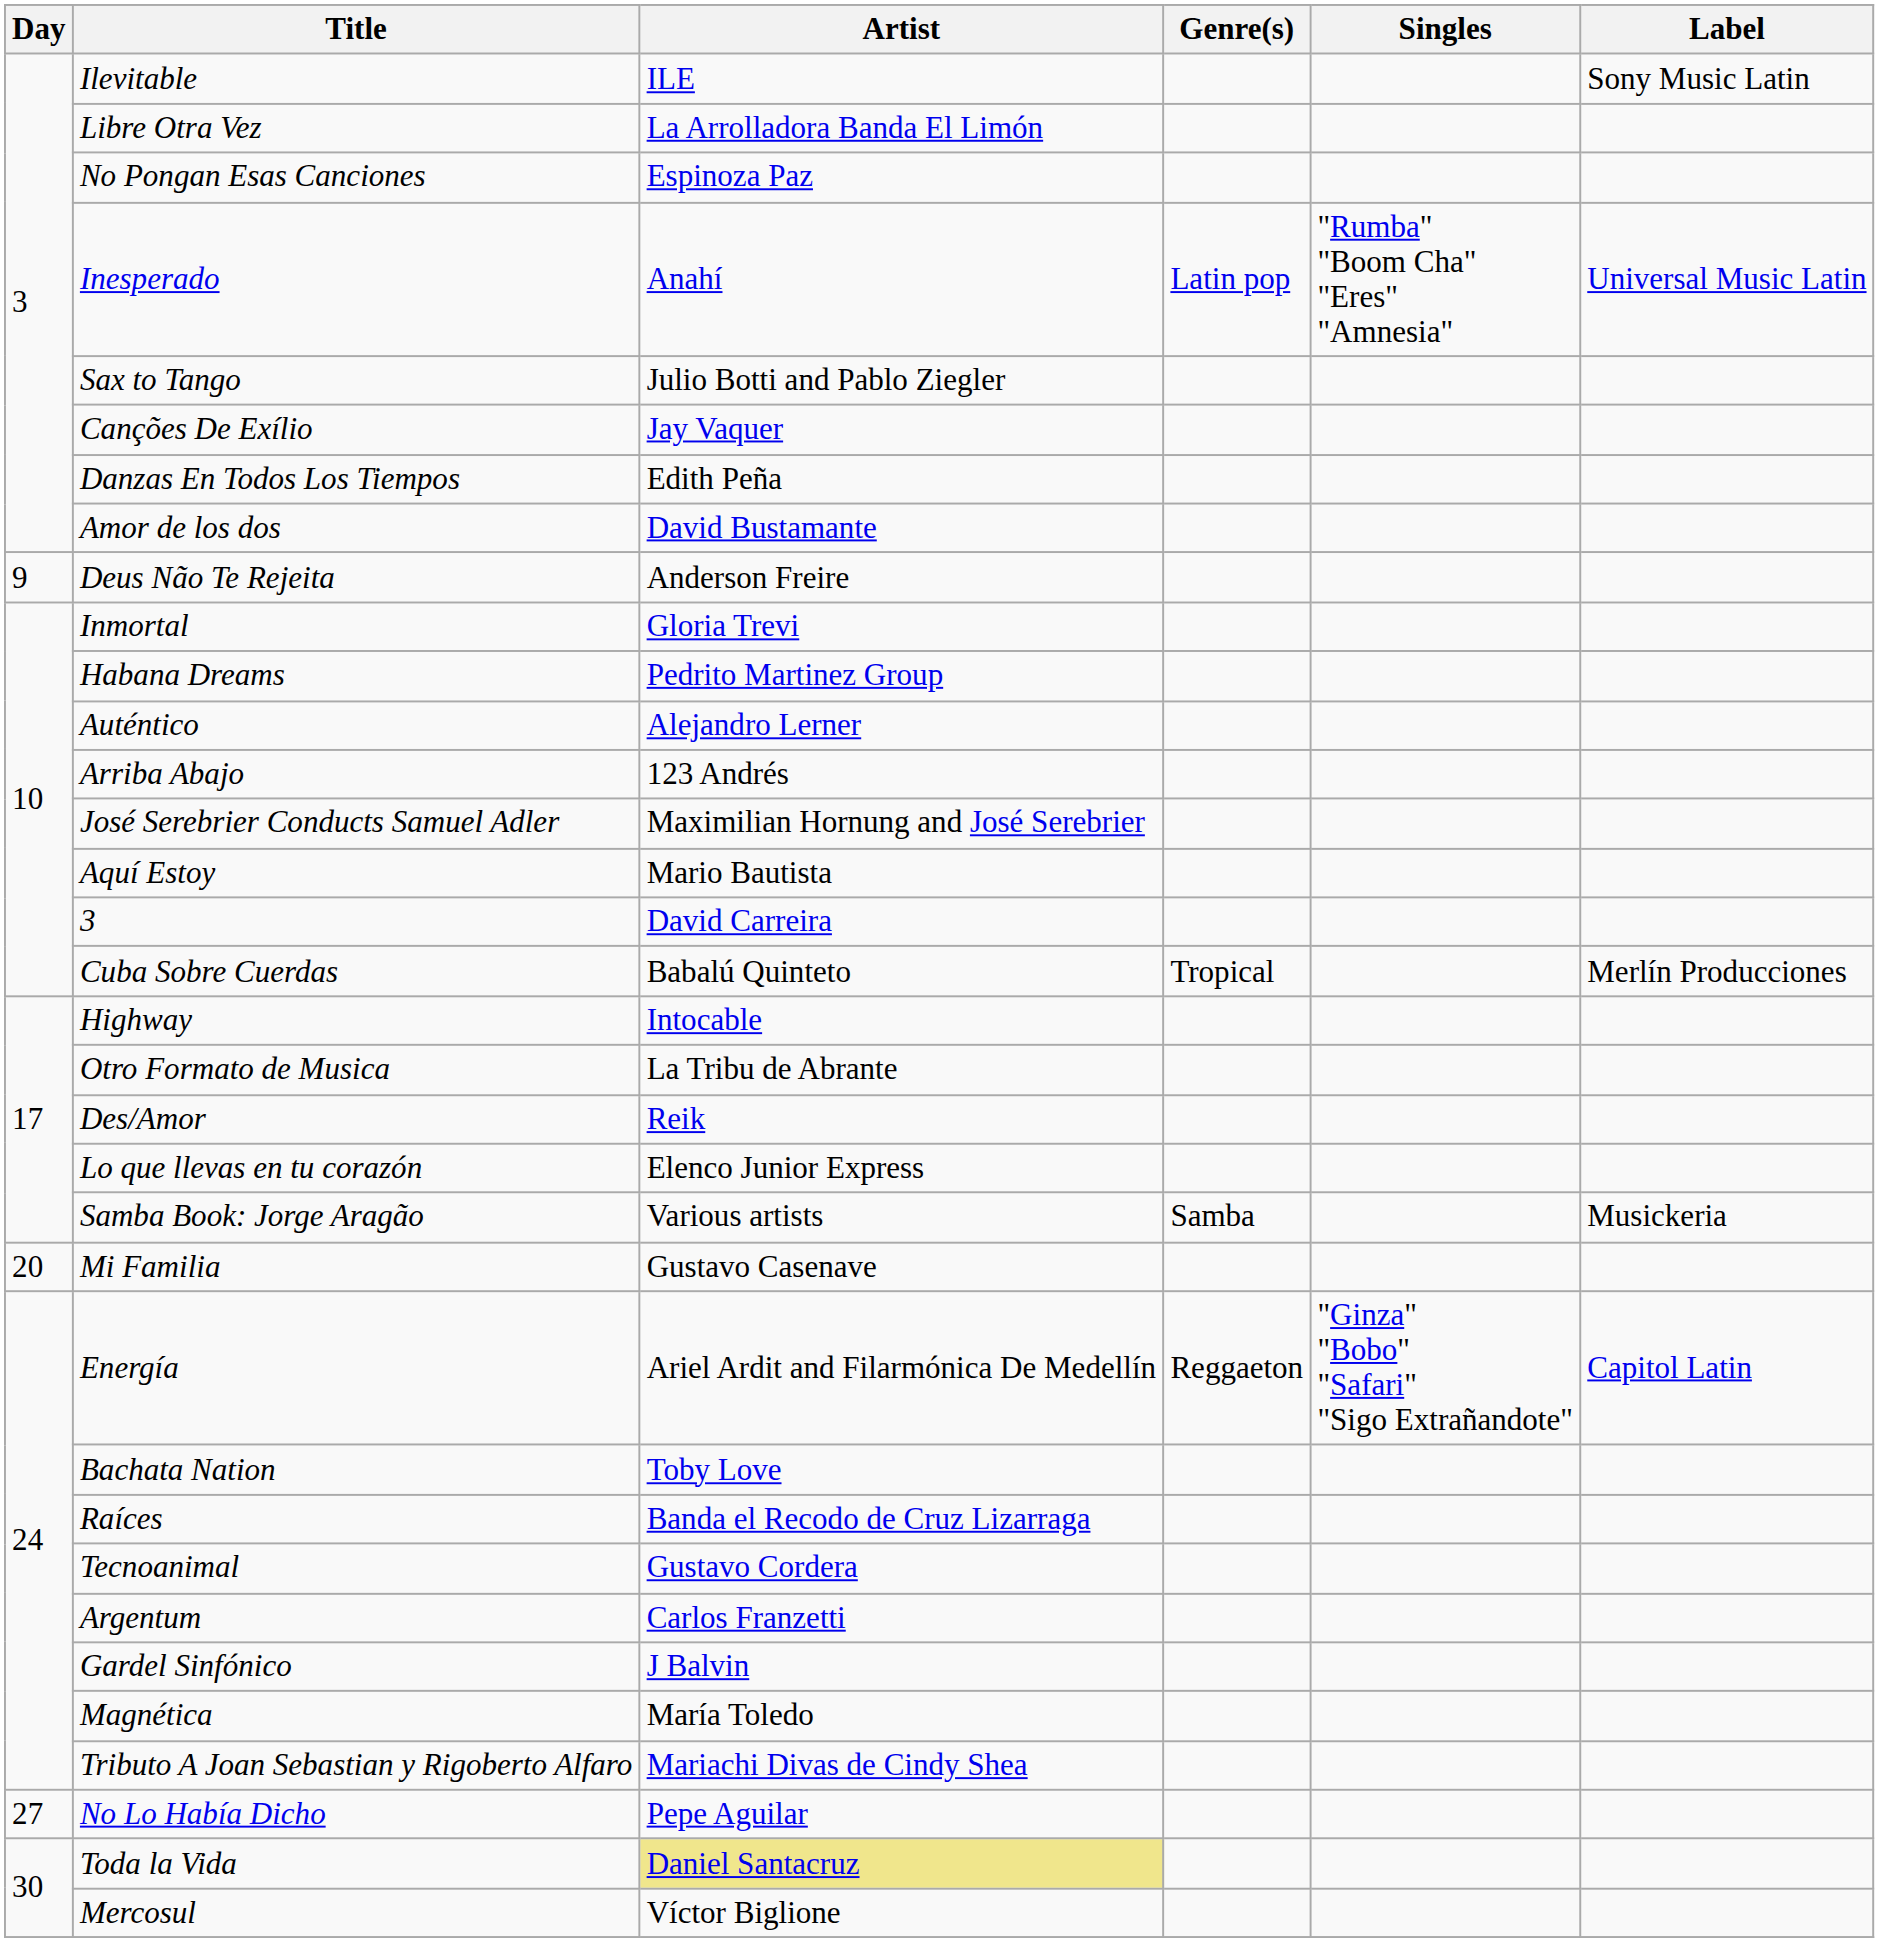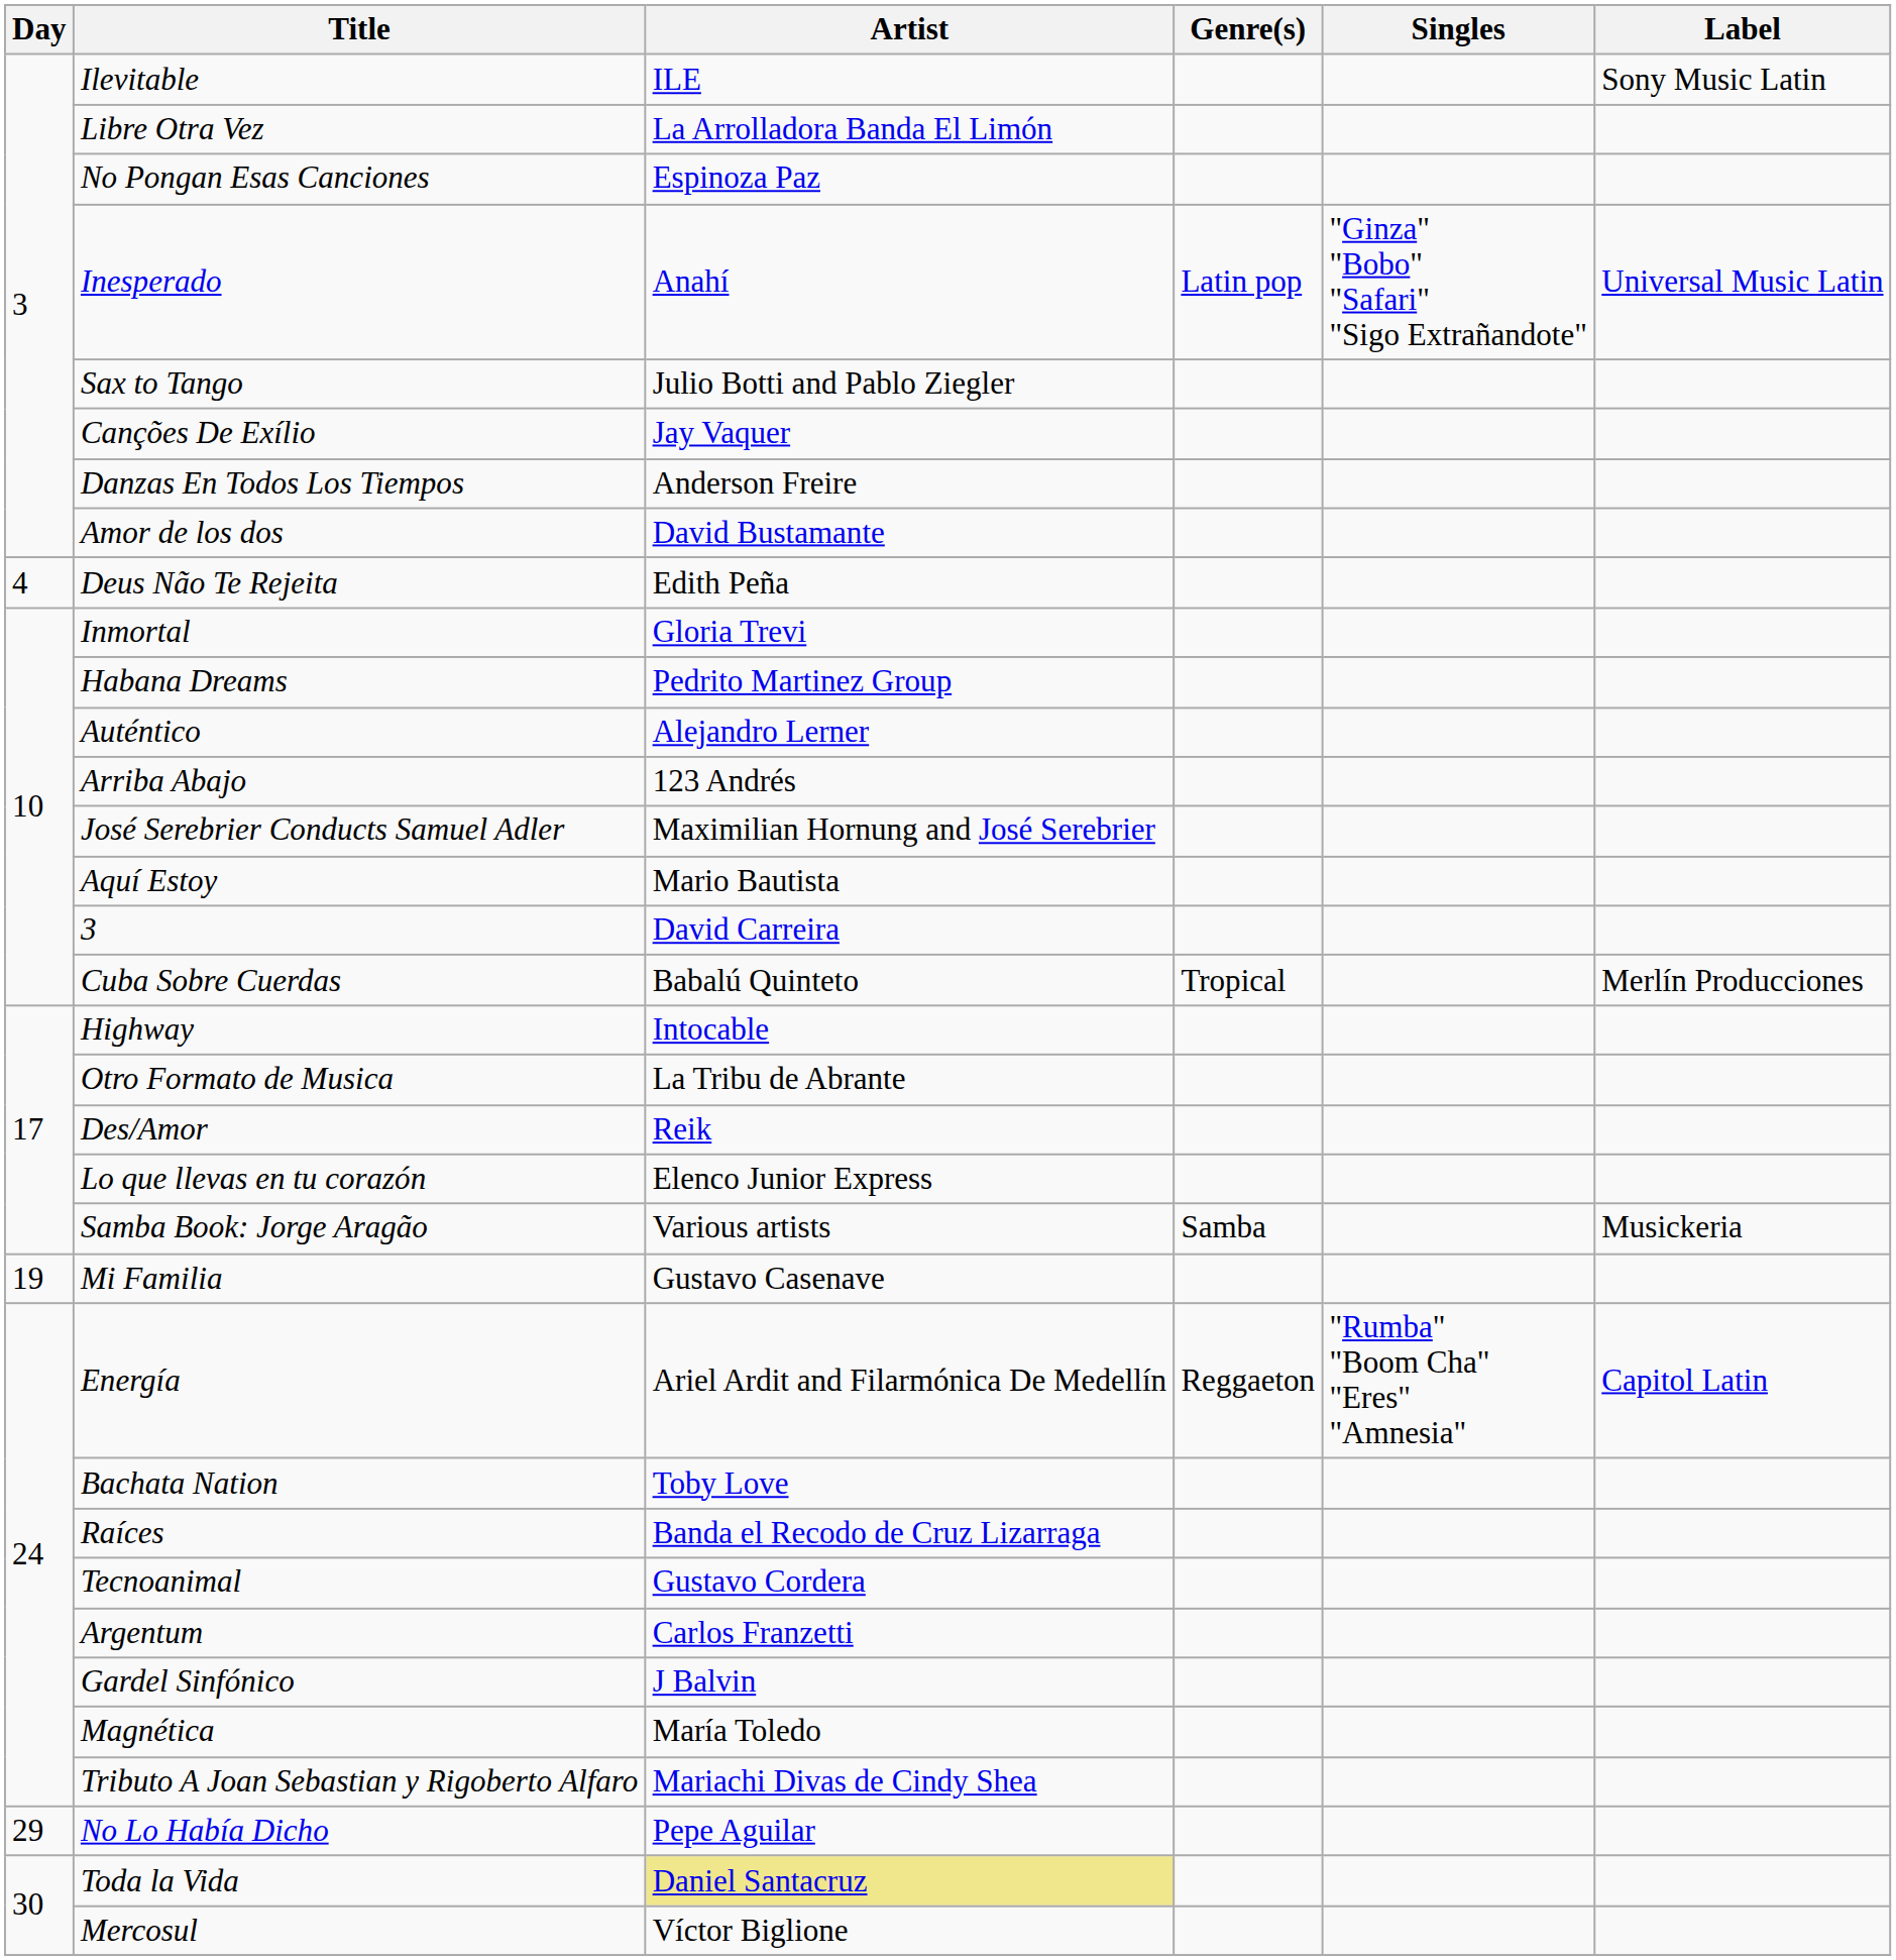Inesperado | Singles: "Rumba" "Boom Cha" "Eres" "Amnesia" -> "Ginza" "Bobo" "Safari" "Sigo Extrañandote"
Danzas En Todos Los Tiempos | Artist: Edith Peña -> Anderson Freire
Deus Não Te Rejeita | Day: 9 -> 4
Deus Não Te Rejeita | Artist: Anderson Freire -> Edith Peña
Mi Familia | Day: 20 -> 19
Energía | Singles: "Ginza" "Bobo" "Safari" "Sigo Extrañandote" -> "Rumba" "Boom Cha" "Eres" "Amnesia"
No Lo Había Dicho | Day: 27 -> 29
